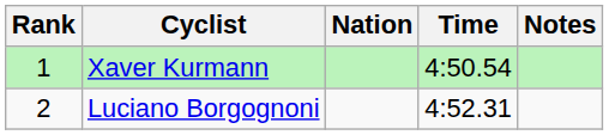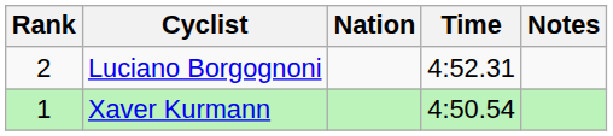rows swapped: Xaver Kurmann <-> Luciano Borgognoni
